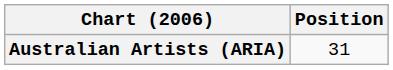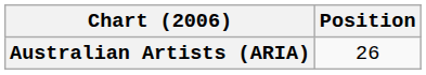Australian Artists (ARIA) | Position: 31 -> 26
